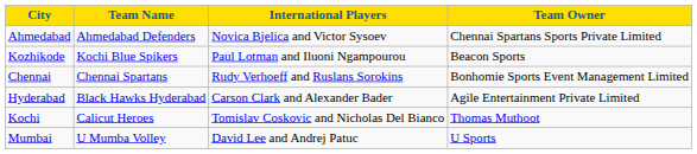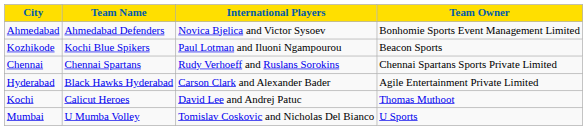Ahmedabad | Team Owner: Chennai Spartans Sports Private Limited -> Bonhomie Sports Event Management Limited
Chennai | Team Owner: Bonhomie Sports Event Management Limited -> Chennai Spartans Sports Private Limited
Kochi | International Players: Tomislav Coskovic and Nicholas Del Bianco -> David Lee and Andrej Patuc
Mumbai | International Players: David Lee and Andrej Patuc -> Tomislav Coskovic and Nicholas Del Bianco
